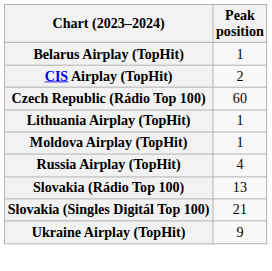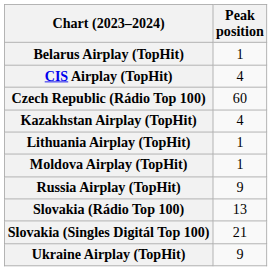CIS Airplay (TopHit) | Peak position: 2 -> 4
+ row: Kazakhstan Airplay (TopHit) | 4
Russia Airplay (TopHit) | Peak position: 4 -> 9
